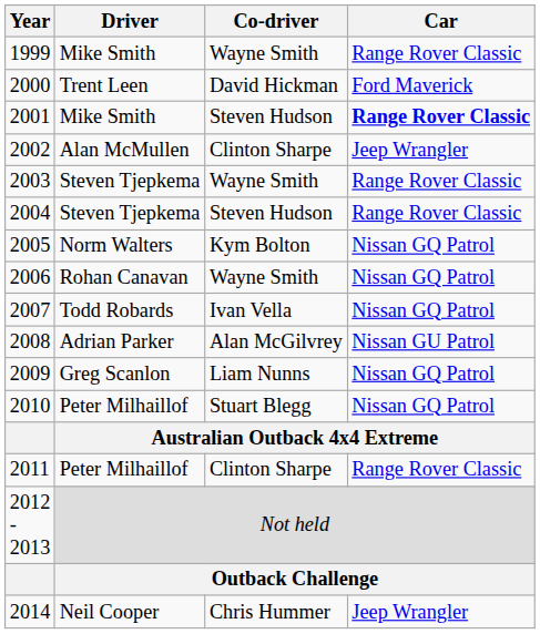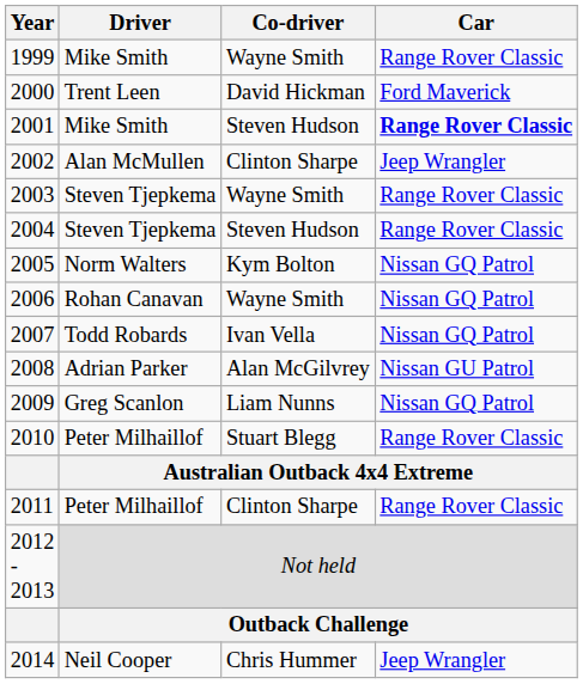2010 | Car: Nissan GQ Patrol -> Range Rover Classic
